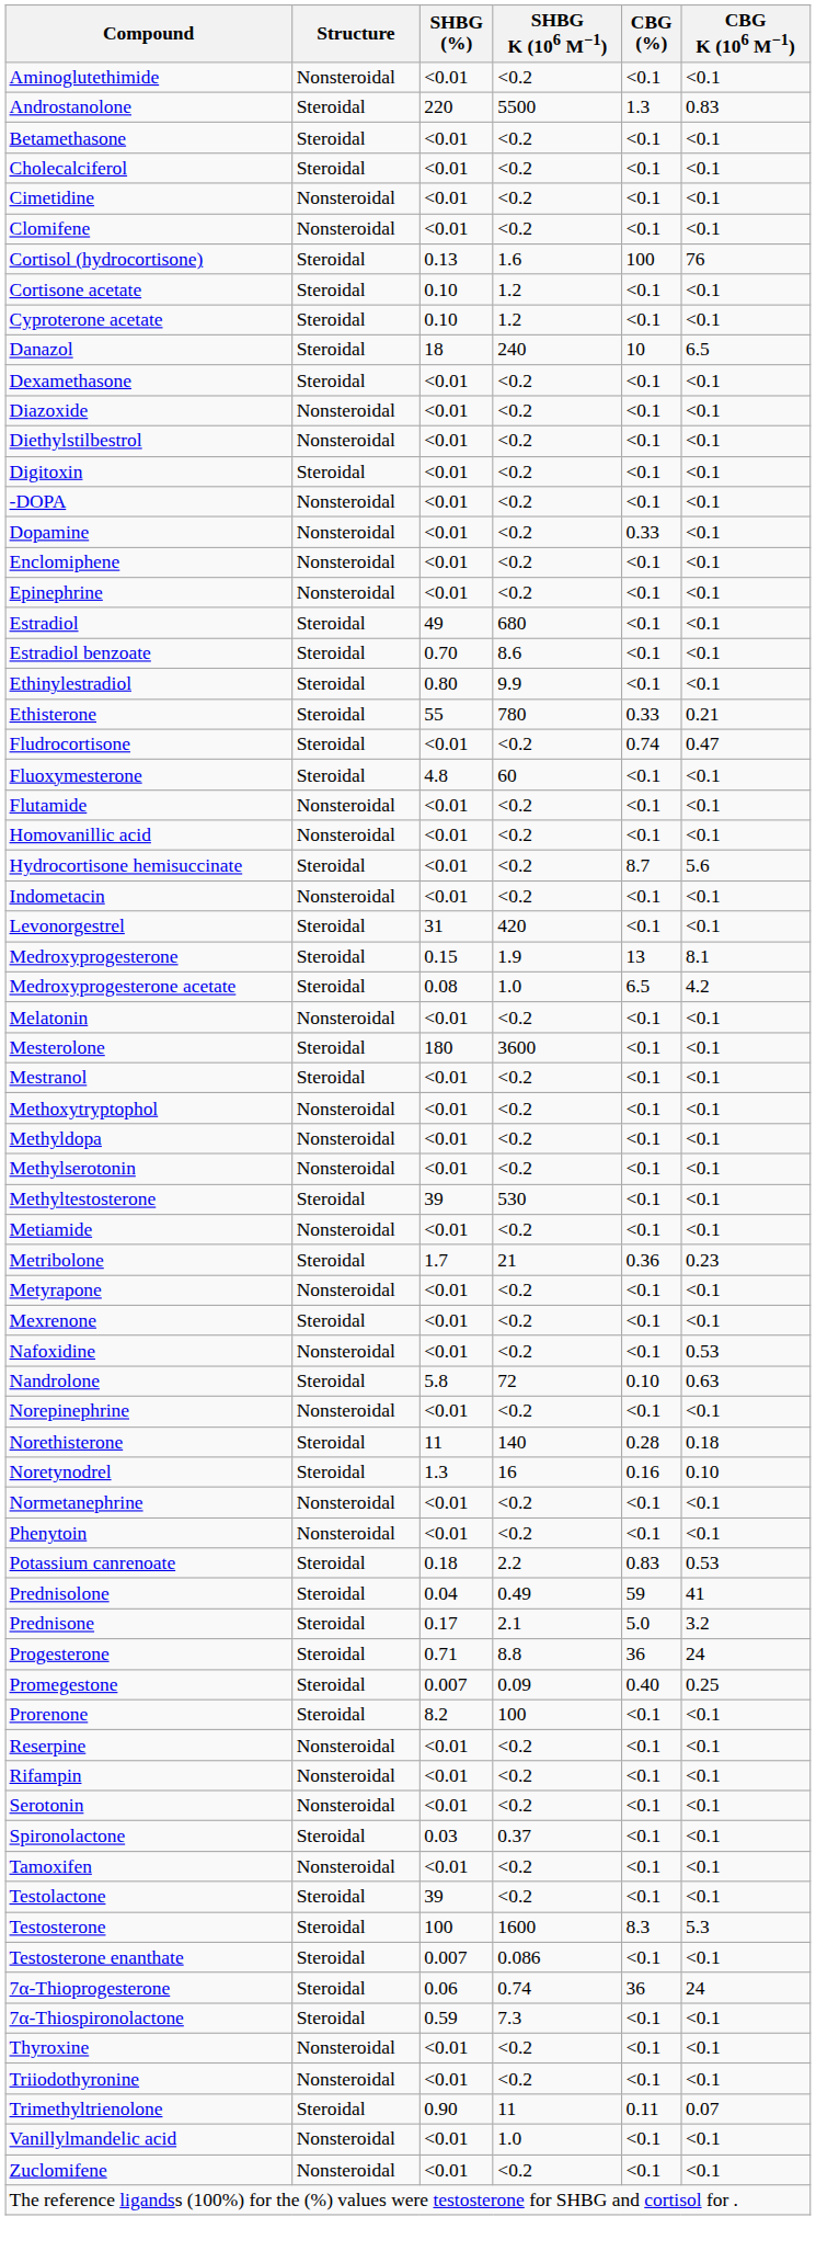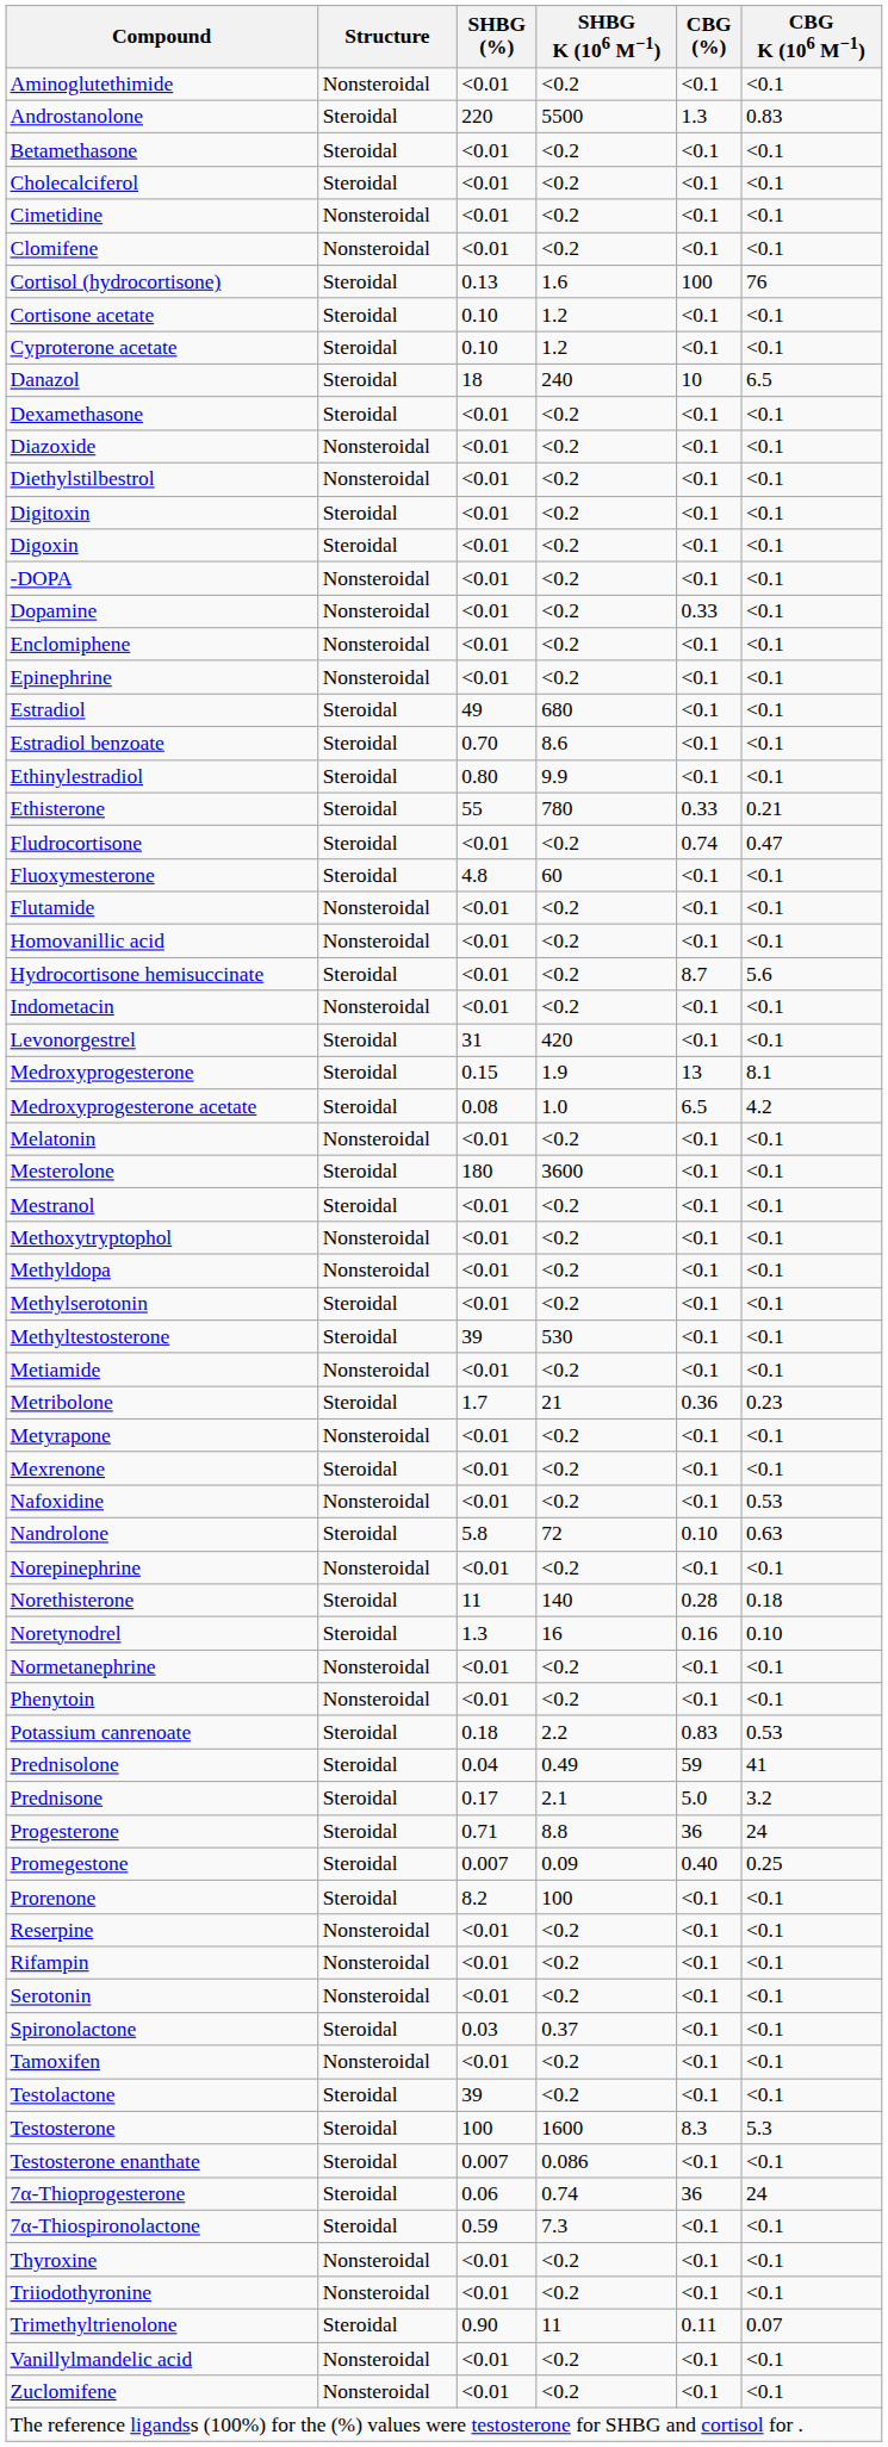+ row: Digoxin | Steroidal | <0.01 | <0.2 | <0.1 | <0.1
Methylserotonin | Structure: Nonsteroidal -> Steroidal
Vanillylmandelic acid | SHBG K (106 M−1): 1.0 -> <0.2
